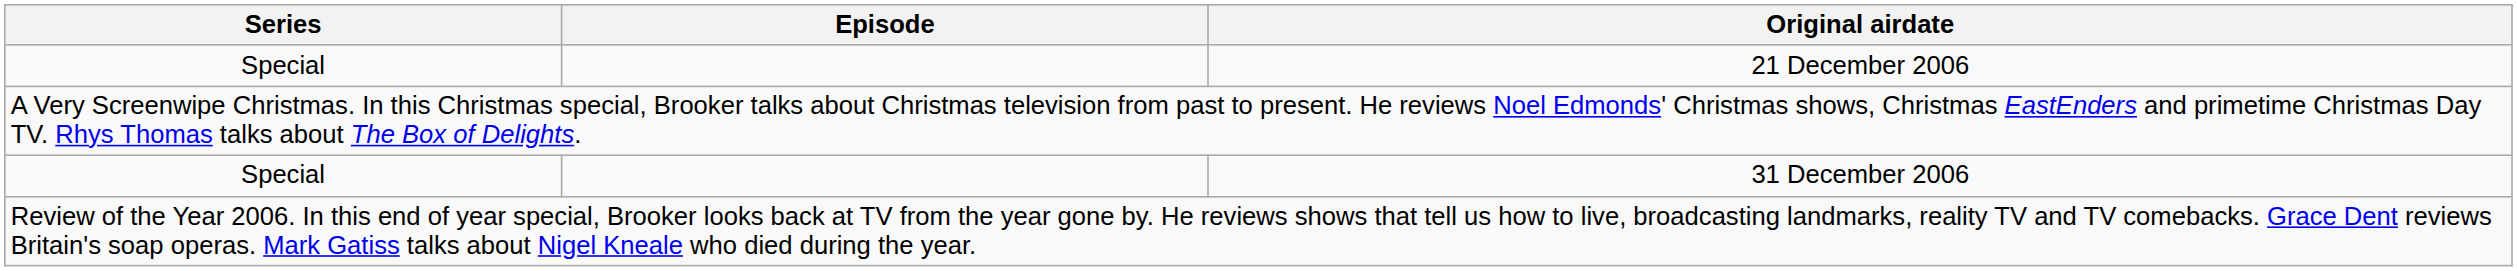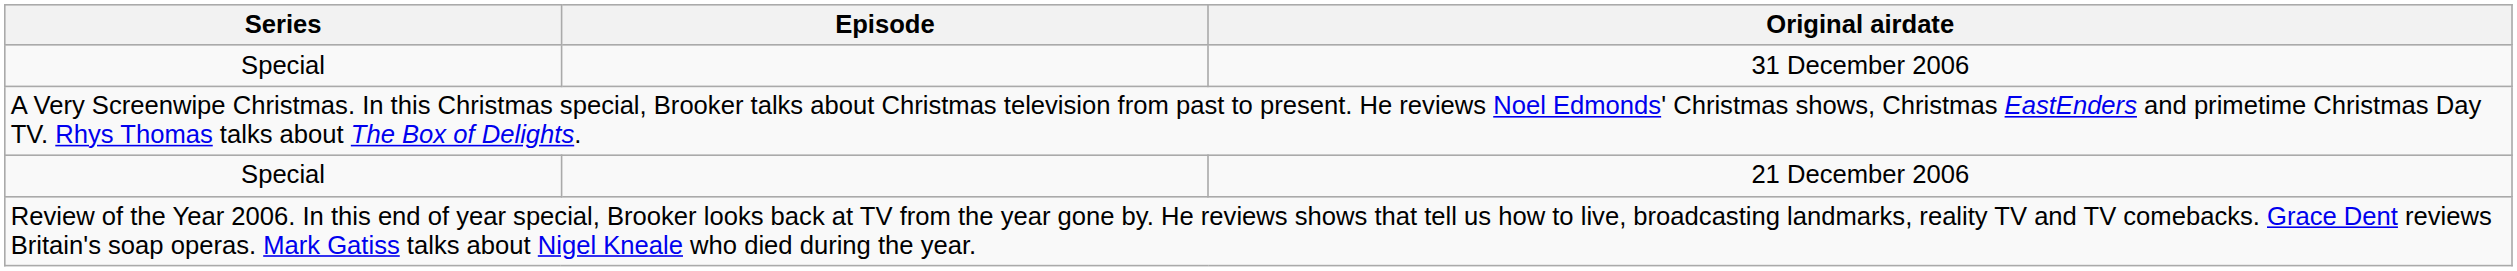rows swapped: 21 December 2006 <-> 31 December 2006
